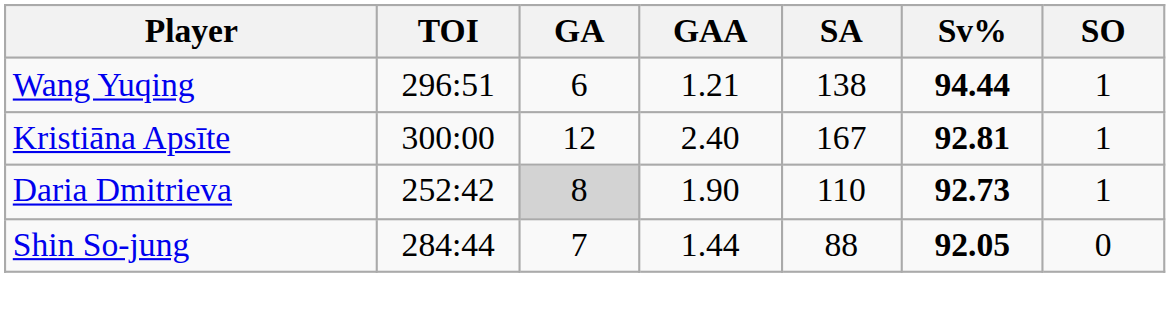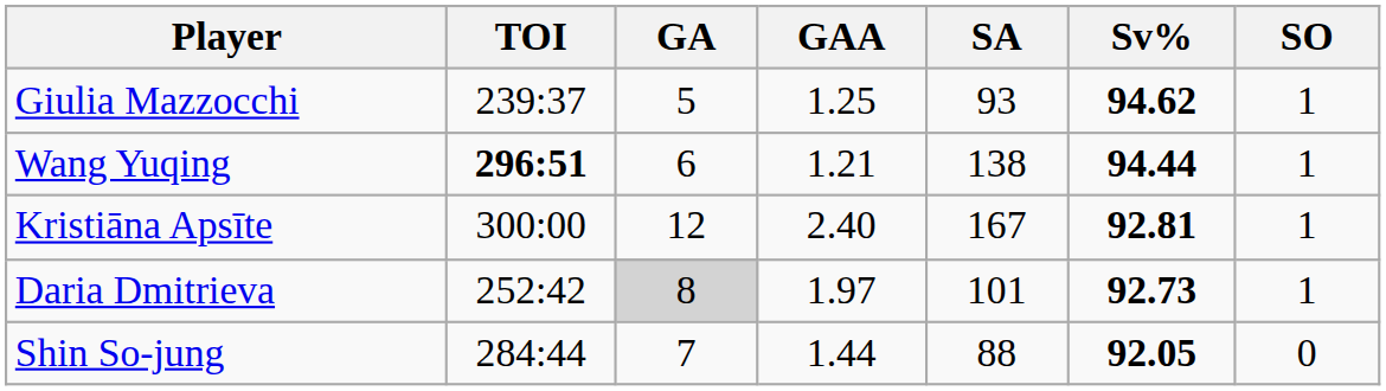+ row: Giulia Mazzocchi | 239:37 | 5 | 1.25 | 93 | 94.62 | 1
Wang Yuqing | TOI: normal -> bold
Daria Dmitrieva | GAA: 1.90 -> 1.97
Daria Dmitrieva | SA: 110 -> 101
